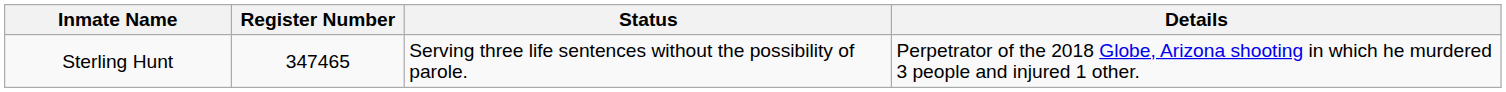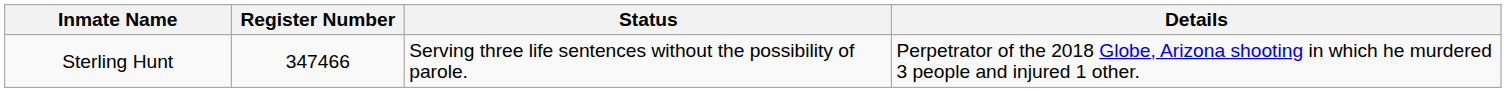Sterling Hunt | Register Number: 347465 -> 347466
